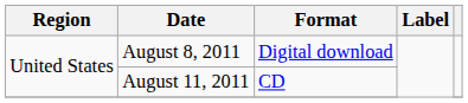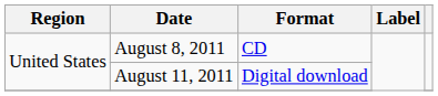August 8, 2011 | Format: Digital download -> CD
August 11, 2011 | Format: CD -> Digital download
